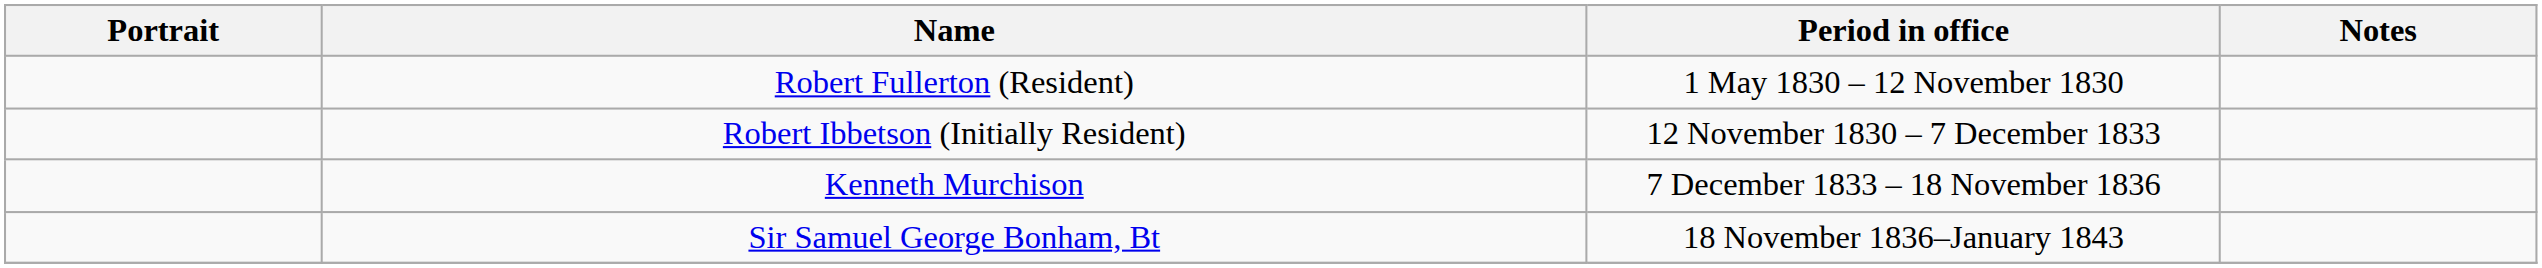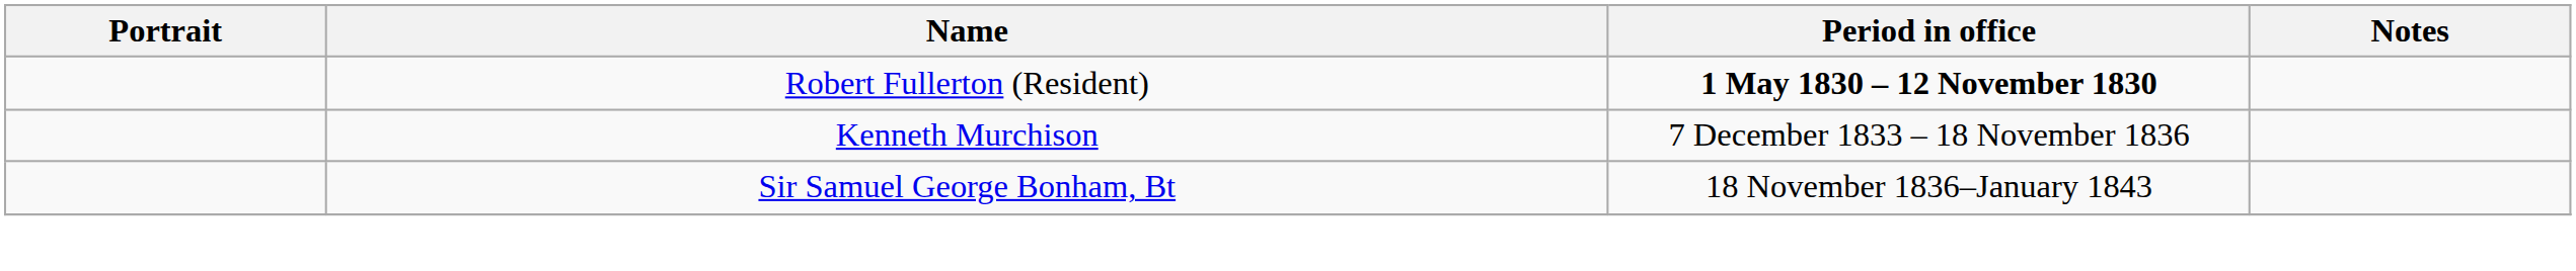Robert Fullerton (Resident) | Period in office: normal -> bold
- row: Robert Ibbetson (Initially Resident) | 12 November 1830 – 7 December 1833
